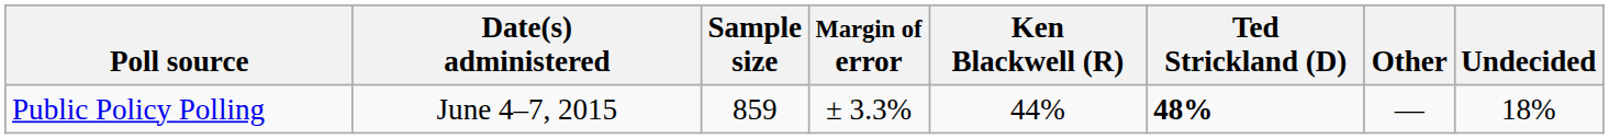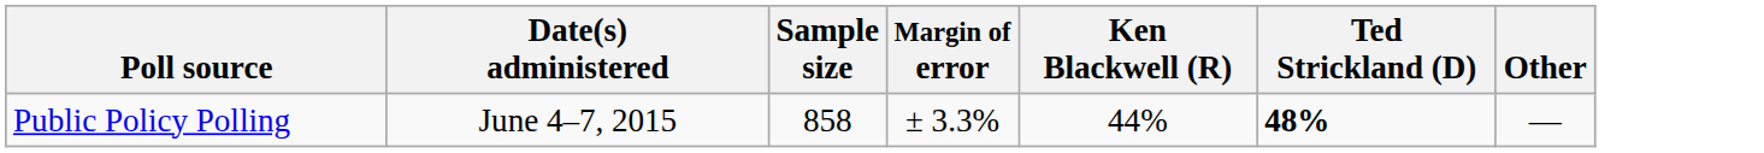- column: Undecided | 18%
Public Policy Polling | Sample size: 859 -> 858
